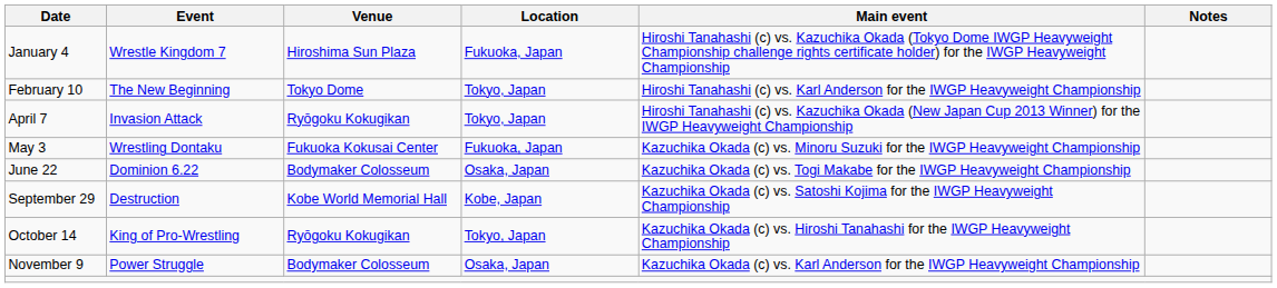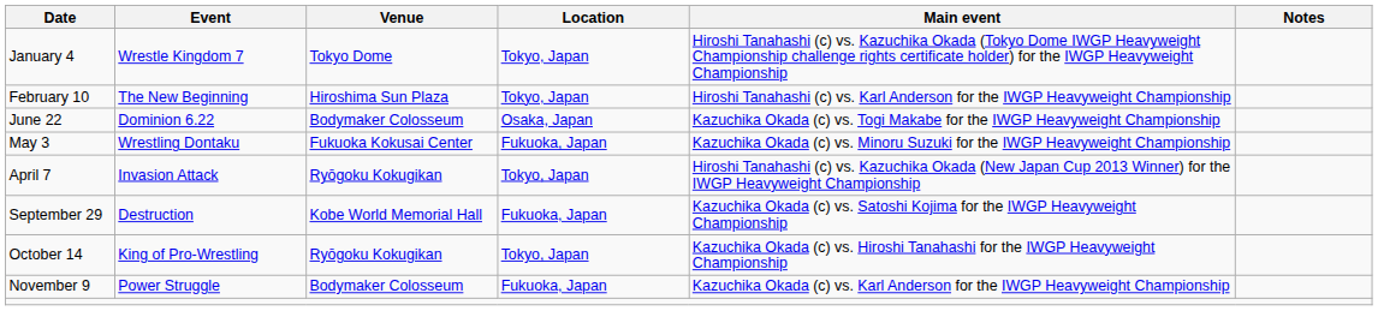January 4 | Venue: Hiroshima Sun Plaza -> Tokyo Dome
January 4 | Location: Fukuoka, Japan -> Tokyo, Japan
February 10 | Venue: Tokyo Dome -> Hiroshima Sun Plaza
rows swapped: April 7 <-> June 22
September 29 | Location: Kobe, Japan -> Fukuoka, Japan
November 9 | Location: Osaka, Japan -> Fukuoka, Japan
